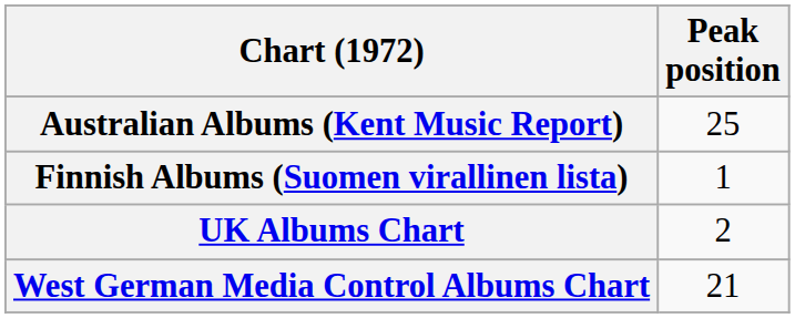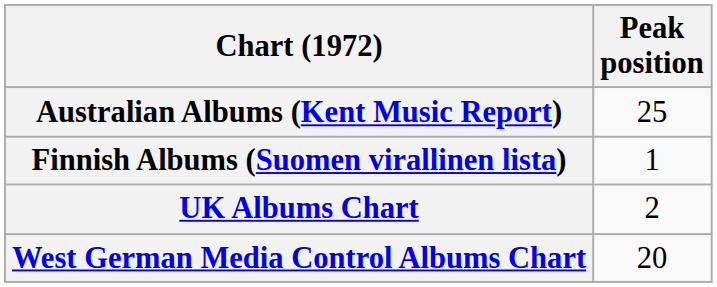West German Media Control Albums Chart | Peak position: 21 -> 20
